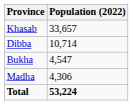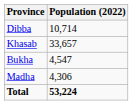rows swapped: Khasab <-> Dibba
